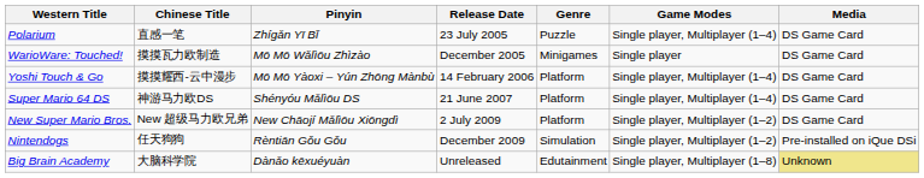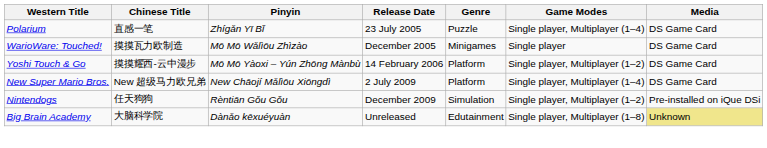Yoshi Touch & Go | Game Modes: Single player, Multiplayer (1–4) -> Single player, Multiplayer (1–2)
- row: Super Mario 64 DS | 神游马力欧DS | Shényóu Mǎlìōu DS | 21 June 2007 | Platform | Single player, Multiplayer (1–4) | DS Game Card
New Super Mario Bros. | Game Modes: Single player, Multiplayer (1–2) -> Single player, Multiplayer (1–4)
